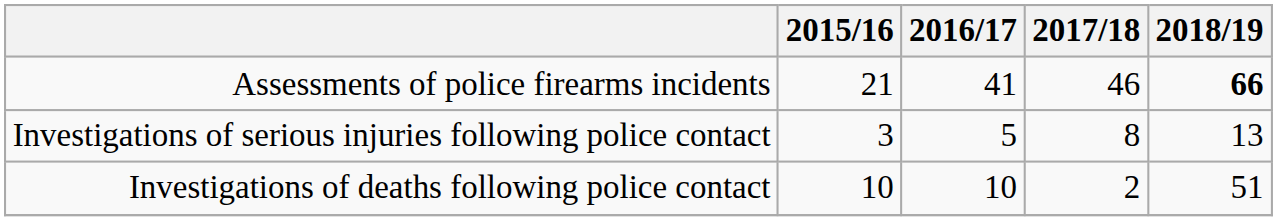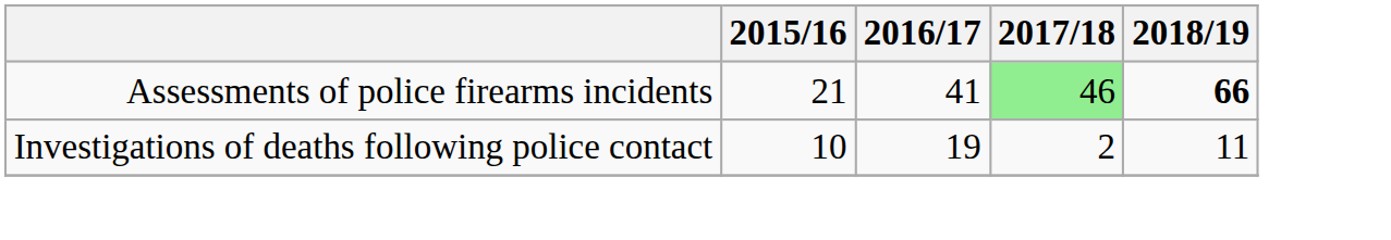Assessments of police firearms incidents | 2017/18: no background -> lightgreen background
- row: Investigations of serious injuries following police contact | 3 | 5 | 8 | 13
Investigations of deaths following police contact | 2016/17: 10 -> 19
Investigations of deaths following police contact | 2018/19: 51 -> 11
